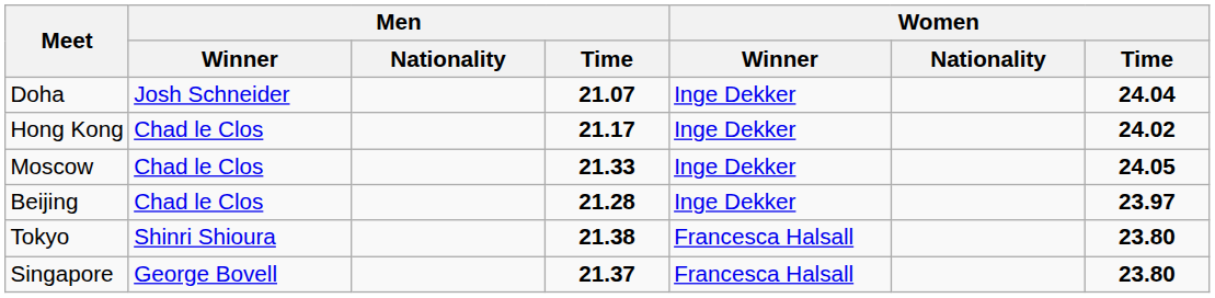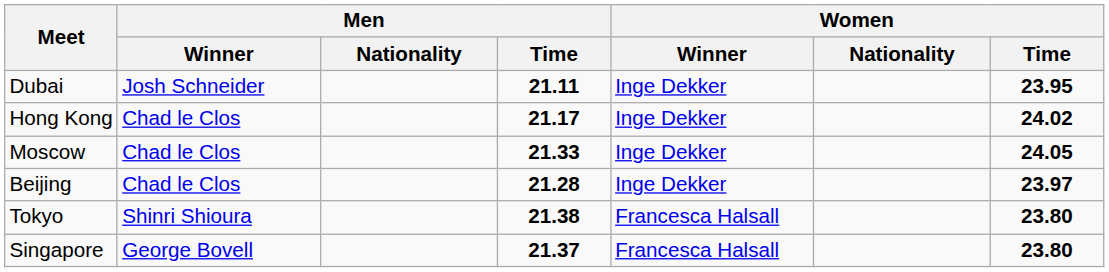- row: Doha | Josh Schneider | 21.07 | Inge Dekker | 24.04
+ row: Dubai | Josh Schneider | 21.11 | Inge Dekker | 23.95
